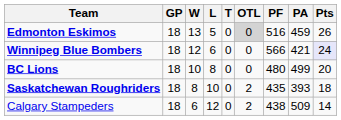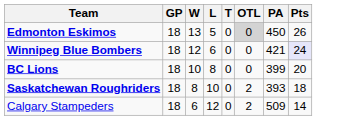- column: PF | 516 | 566 | 480 | 435 | 438
Edmonton Eskimos | PA: 459 -> 450
BC Lions | PA: 499 -> 399
